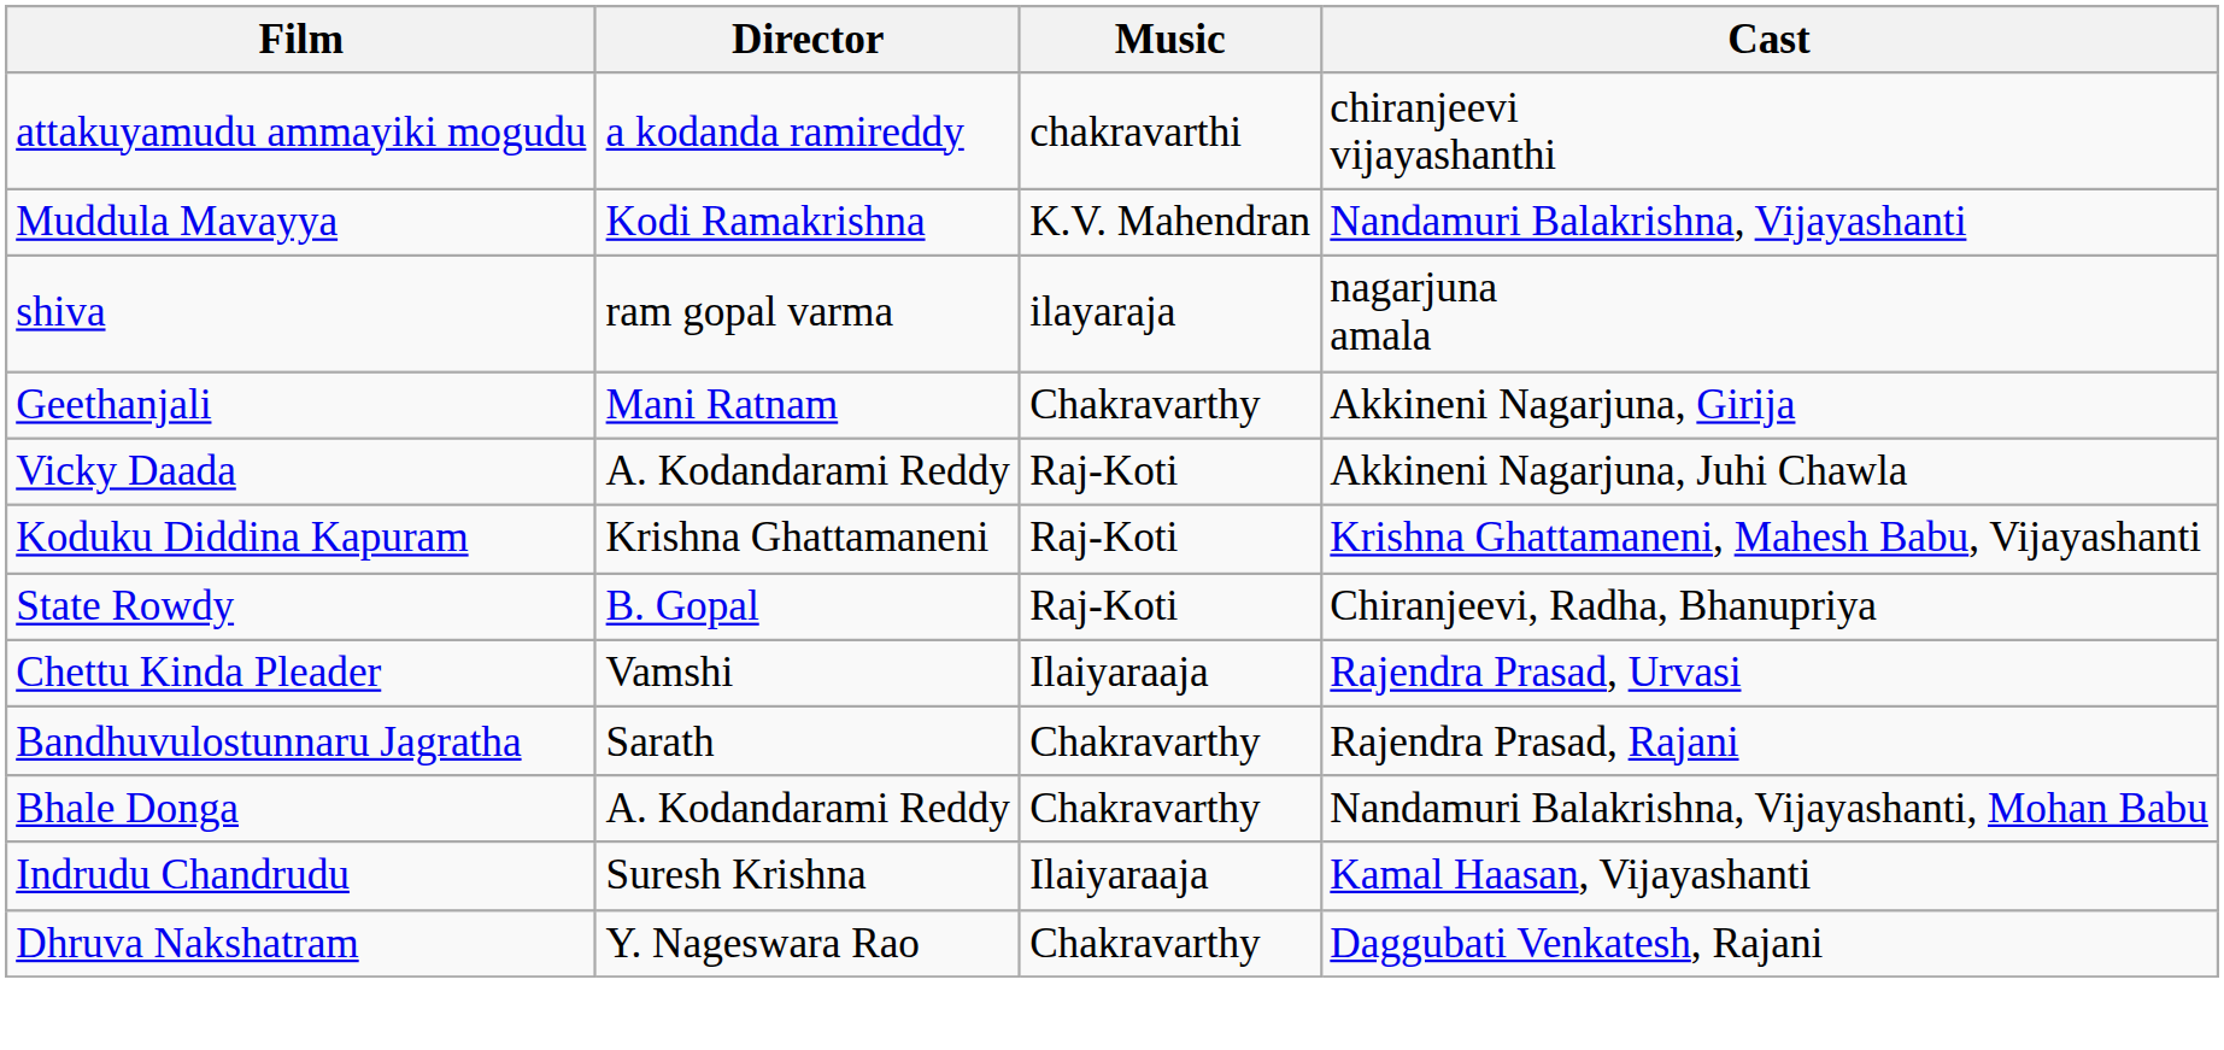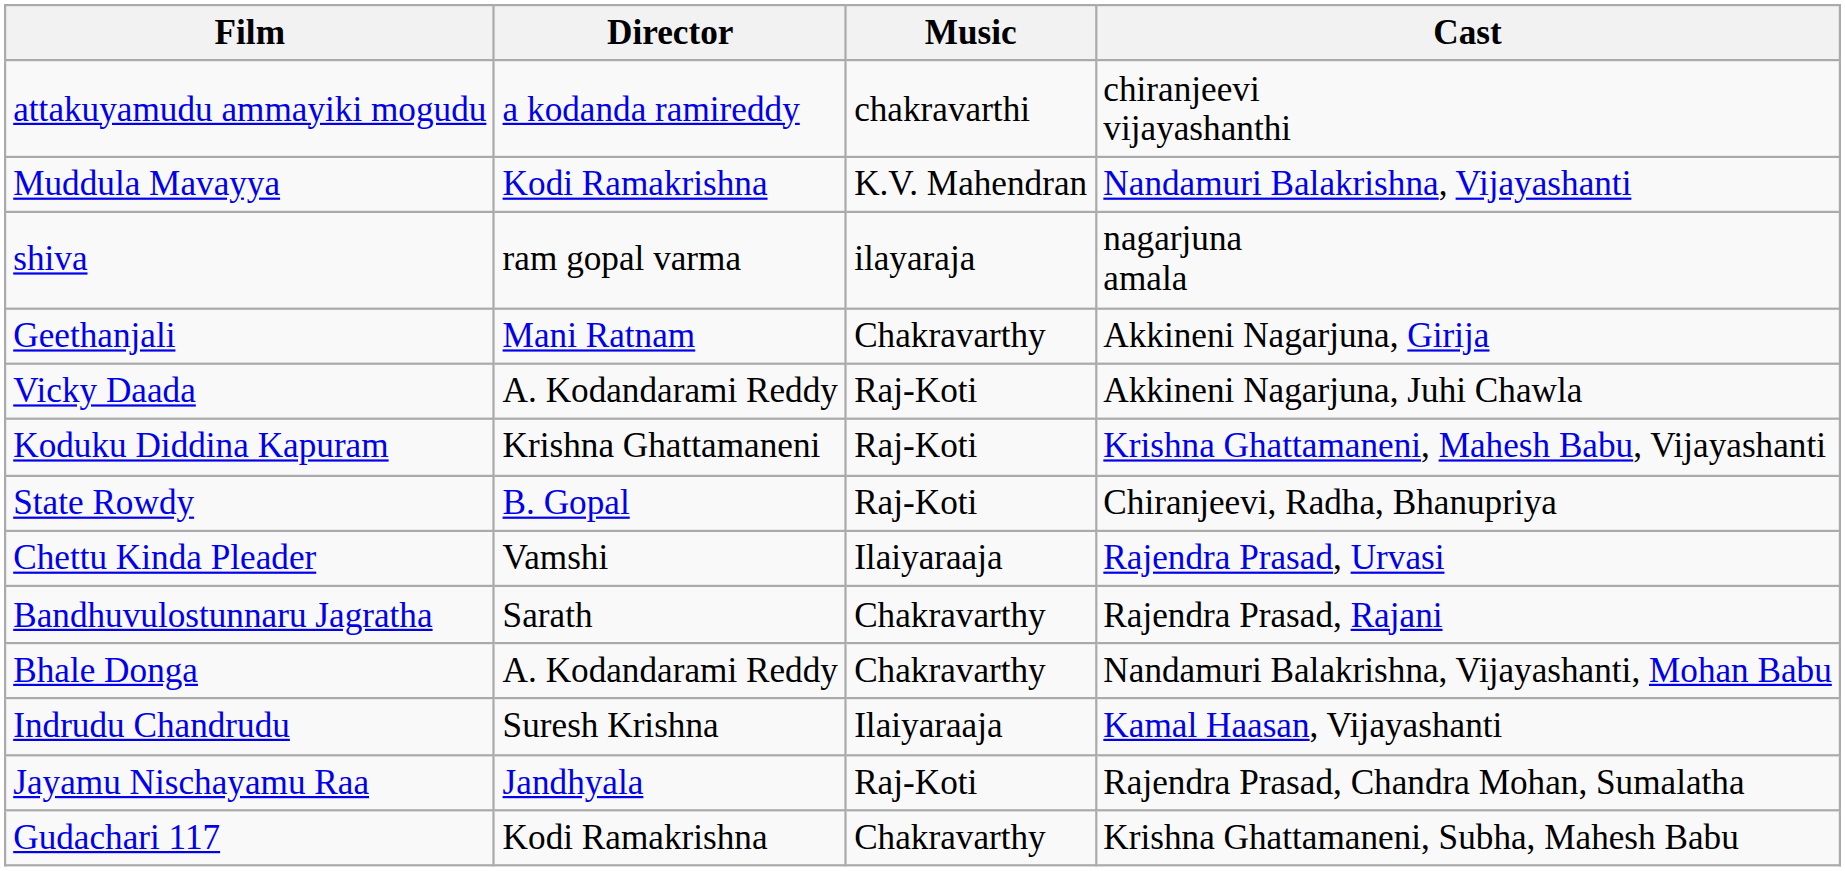- row: Dhruva Nakshatram | Y. Nageswara Rao | Chakravarthy | Daggubati Venkatesh, Rajani
+ row: Jayamu Nischayamu Raa | Jandhyala | Raj-Koti | Rajendra Prasad, Chandra Mohan, Sumalatha
+ row: Gudachari 117 | Kodi Ramakrishna | Chakravarthy | Krishna Ghattamaneni, Subha, Mahesh Babu
